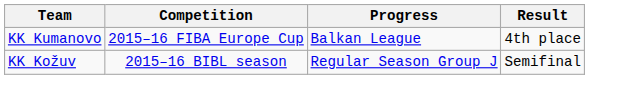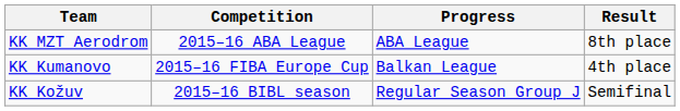+ row: KK MZT Aerodrom | 2015–16 ABA League | ABA League | 8th place
